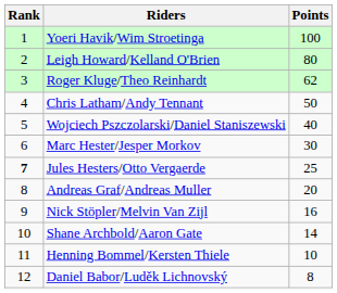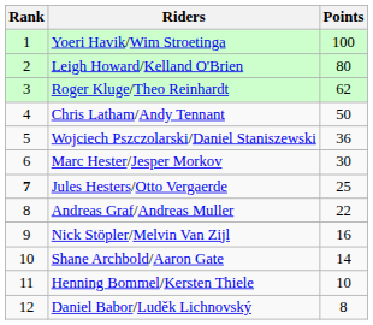Wojciech Pszczolarski/Daniel Staniszewski | Points: 40 -> 36
Andreas Graf/Andreas Muller | Points: 20 -> 22
